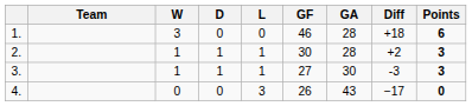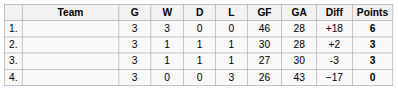+ column: G | 3 | 3 | 3 | 3
